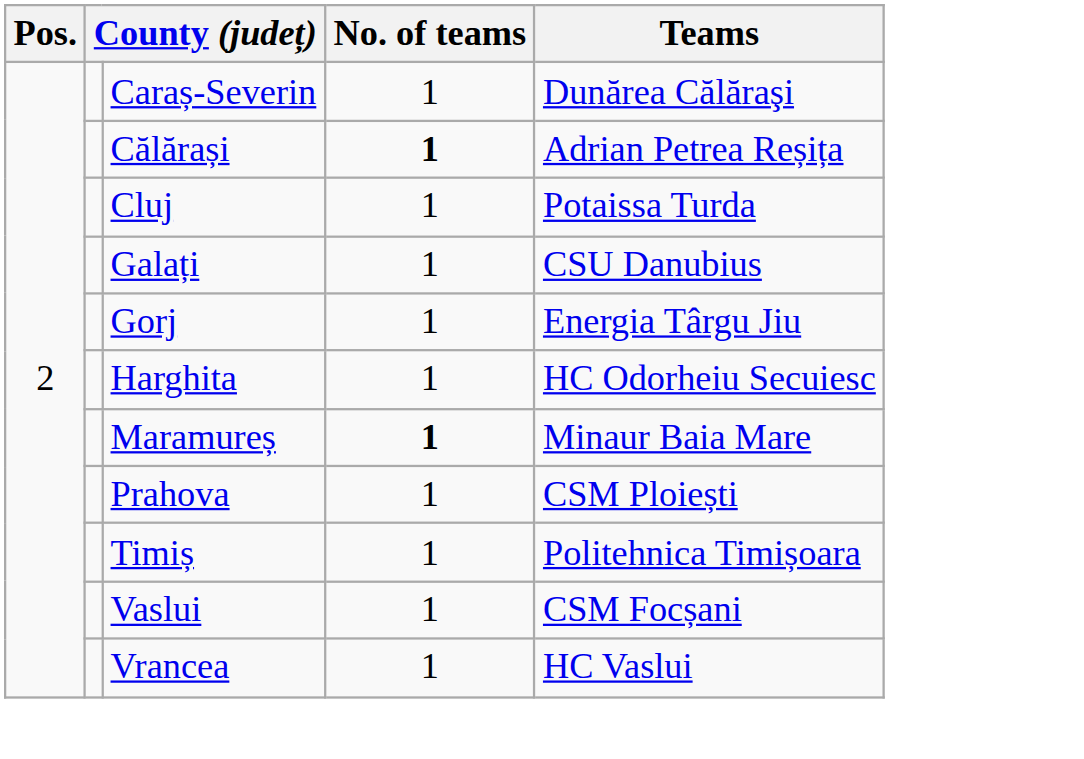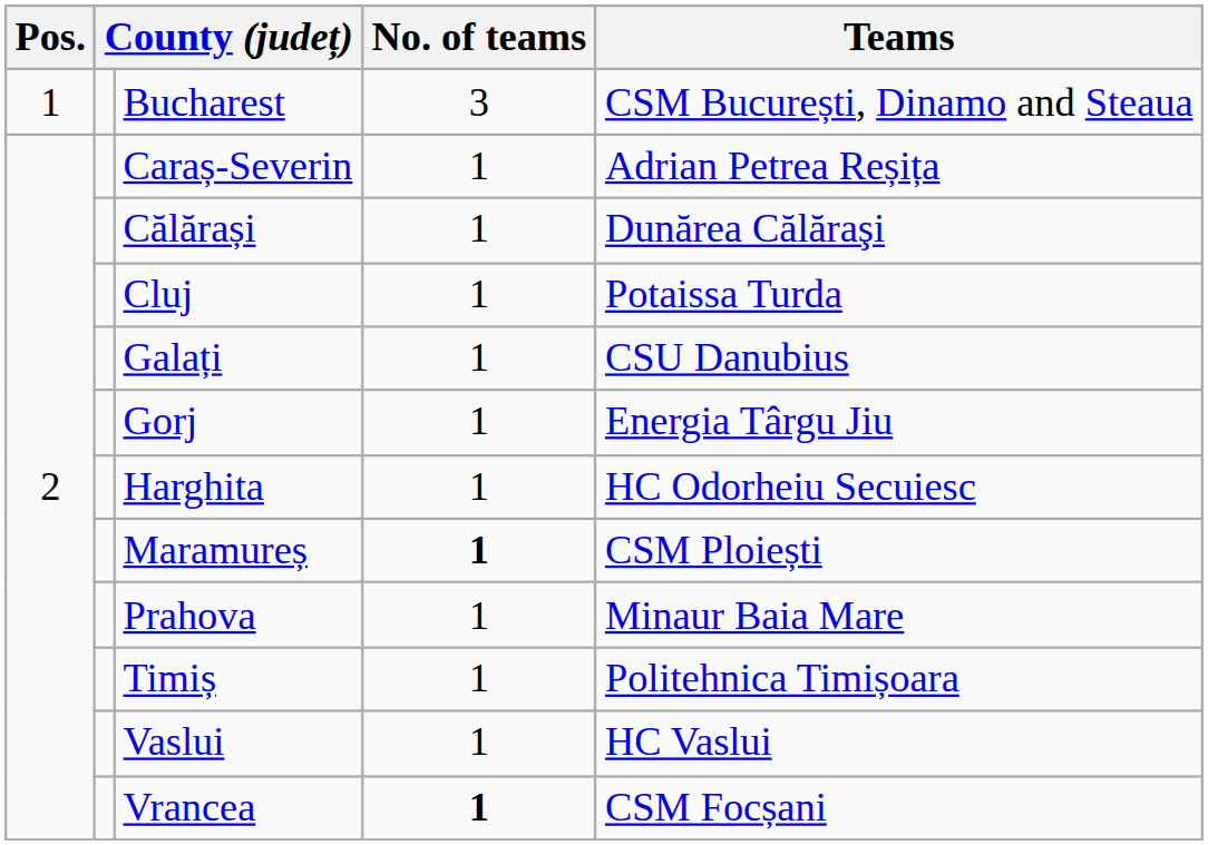+ row: 1 | Bucharest | 3 | CSM București, Dinamo and Steaua
Caraș-Severin | Teams: Dunărea Călăraşi -> Adrian Petrea Reșița
Călărași | No. of teams: bold -> normal
Călărași | Teams: Adrian Petrea Reșița -> Dunărea Călăraşi
Maramureș | Teams: Minaur Baia Mare -> CSM Ploiești
Prahova | Teams: CSM Ploiești -> Minaur Baia Mare
Vaslui | Teams: CSM Focșani -> HC Vaslui
Vrancea | No. of teams: normal -> bold
Vrancea | Teams: HC Vaslui -> CSM Focșani
